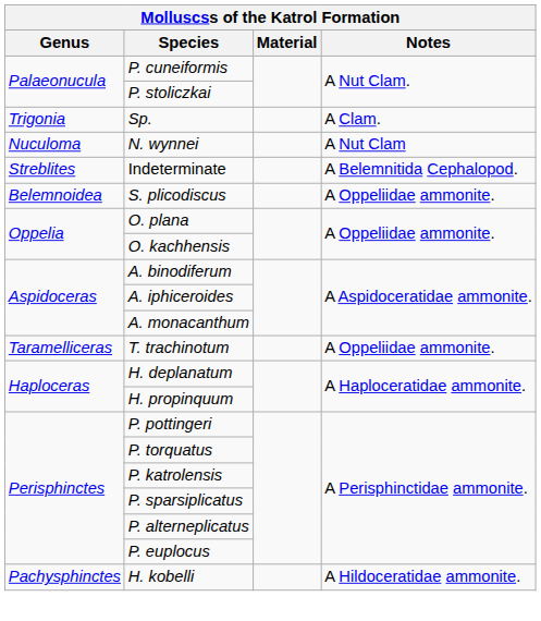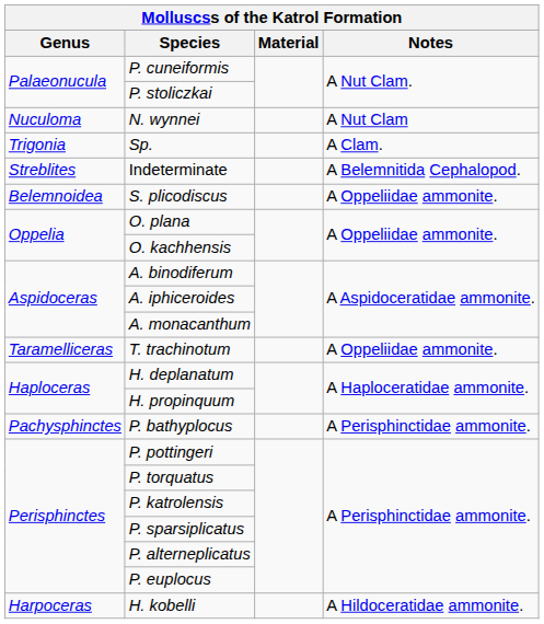rows swapped: Sp. <-> N. wynnei
+ row: Pachysphinctes | P. bathyplocus | A Perisphinctidae ammonite.
H. kobelli | Genus: Pachysphinctes -> Harpoceras
